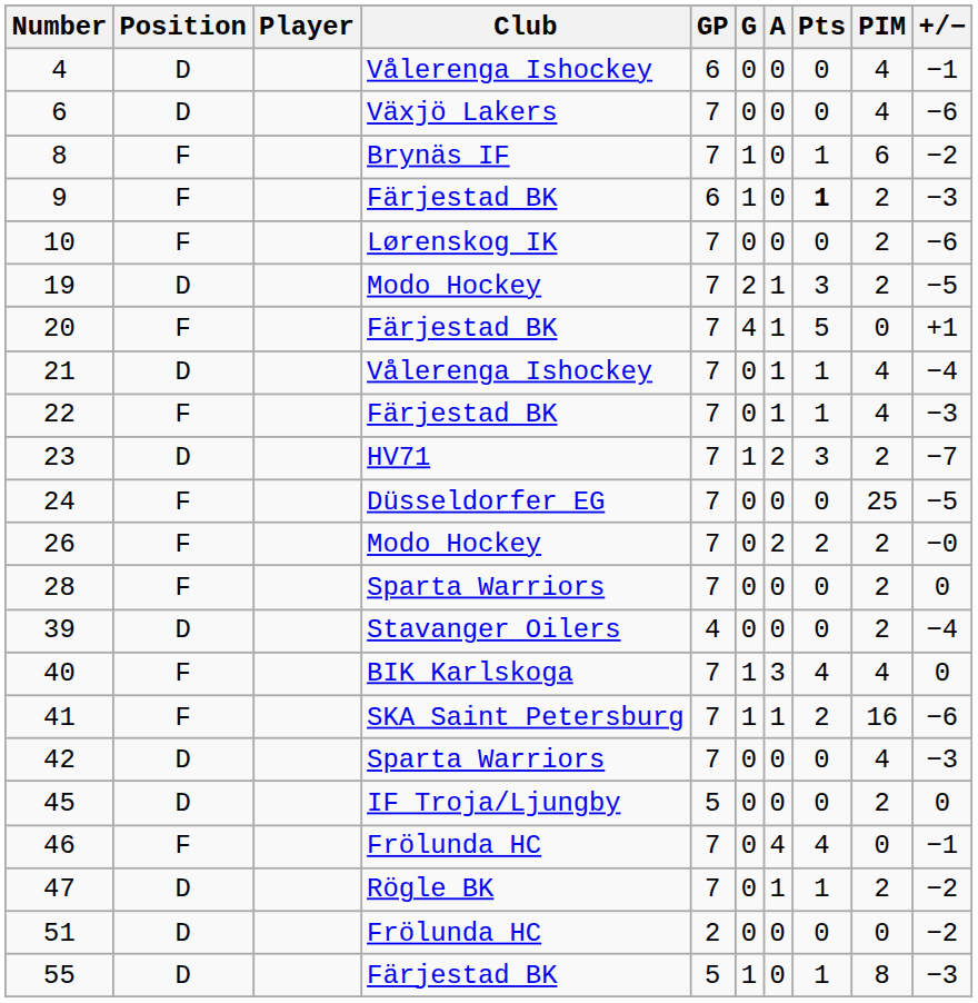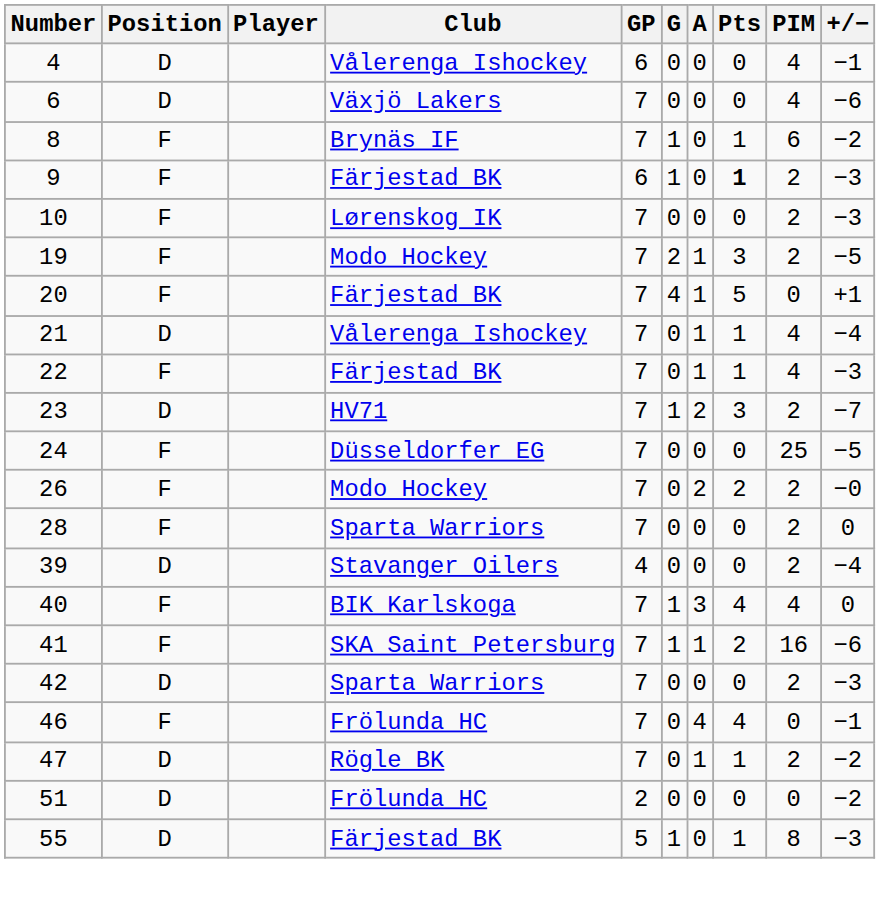10 | +/−: −6 -> −3
19 | Position: D -> F
42 | PIM: 4 -> 2
- row: 45 | D | IF Troja/Ljungby | 5 | 0 | 0 | 0 | 2 | 0
